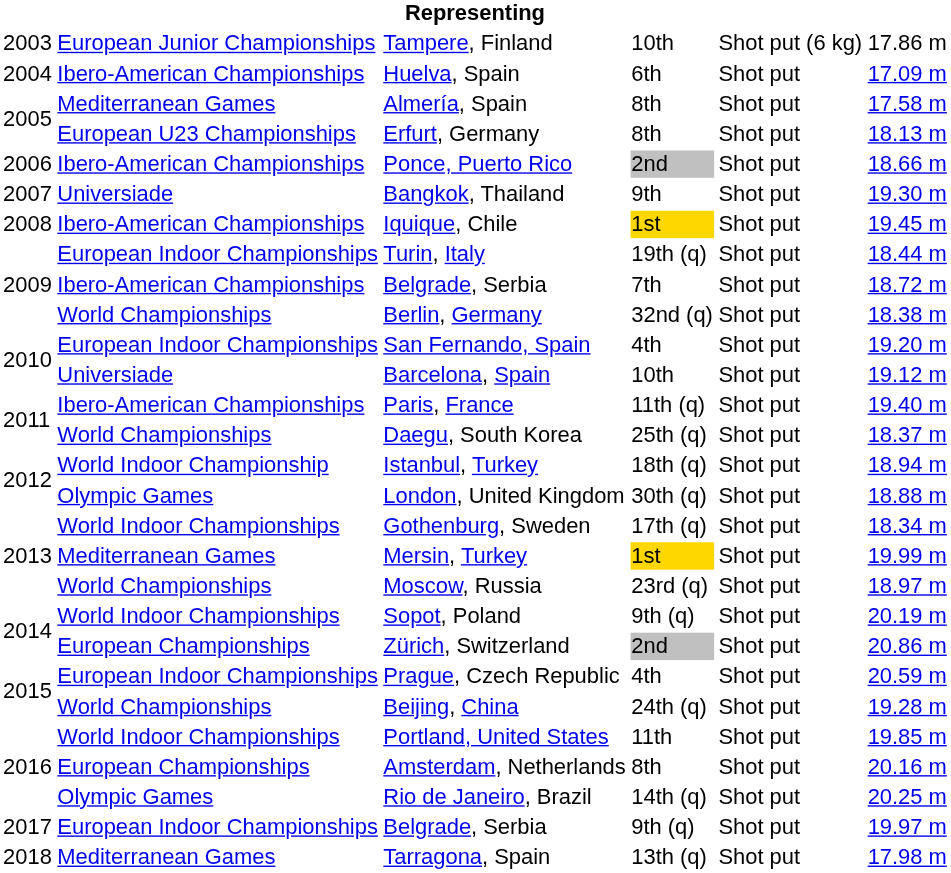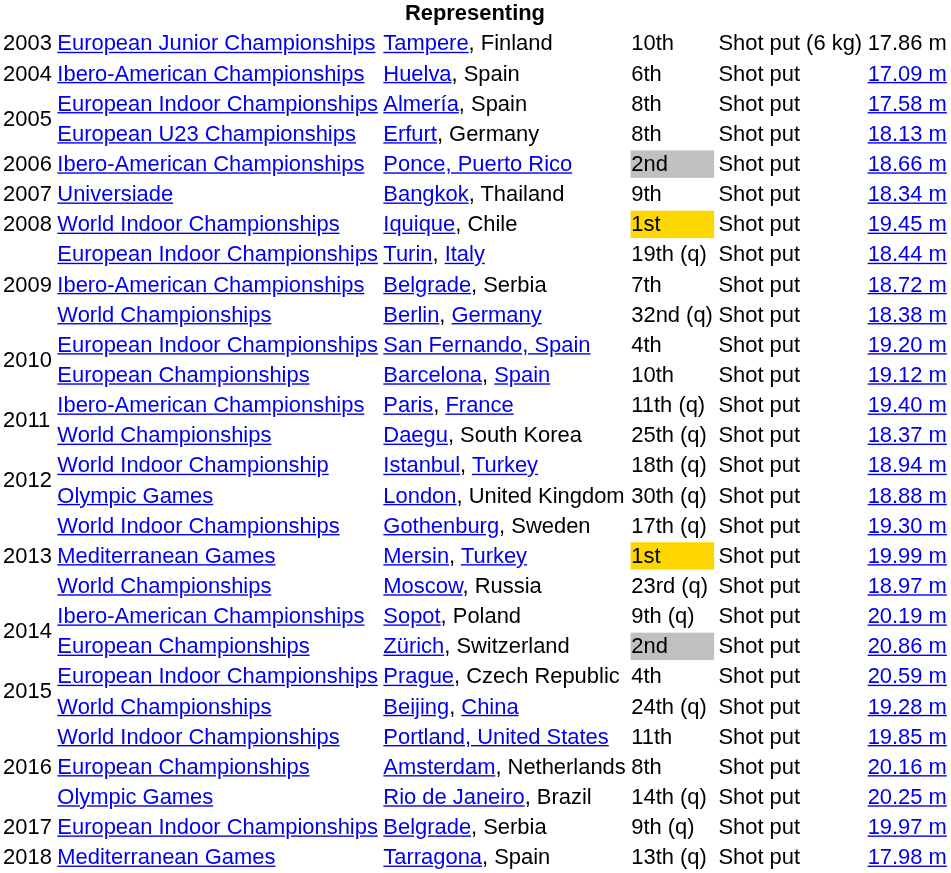Almería, Spain | column 2: Mediterranean Games -> European Indoor Championships
Bangkok, Thailand | column 6: 19.30 m -> 18.34 m
Iquique, Chile | column 2: Ibero-American Championships -> World Indoor Championships
Barcelona, Spain | column 2: Universiade -> European Championships
Gothenburg, Sweden | column 6: 18.34 m -> 19.30 m
Sopot, Poland | column 2: World Indoor Championships -> Ibero-American Championships
